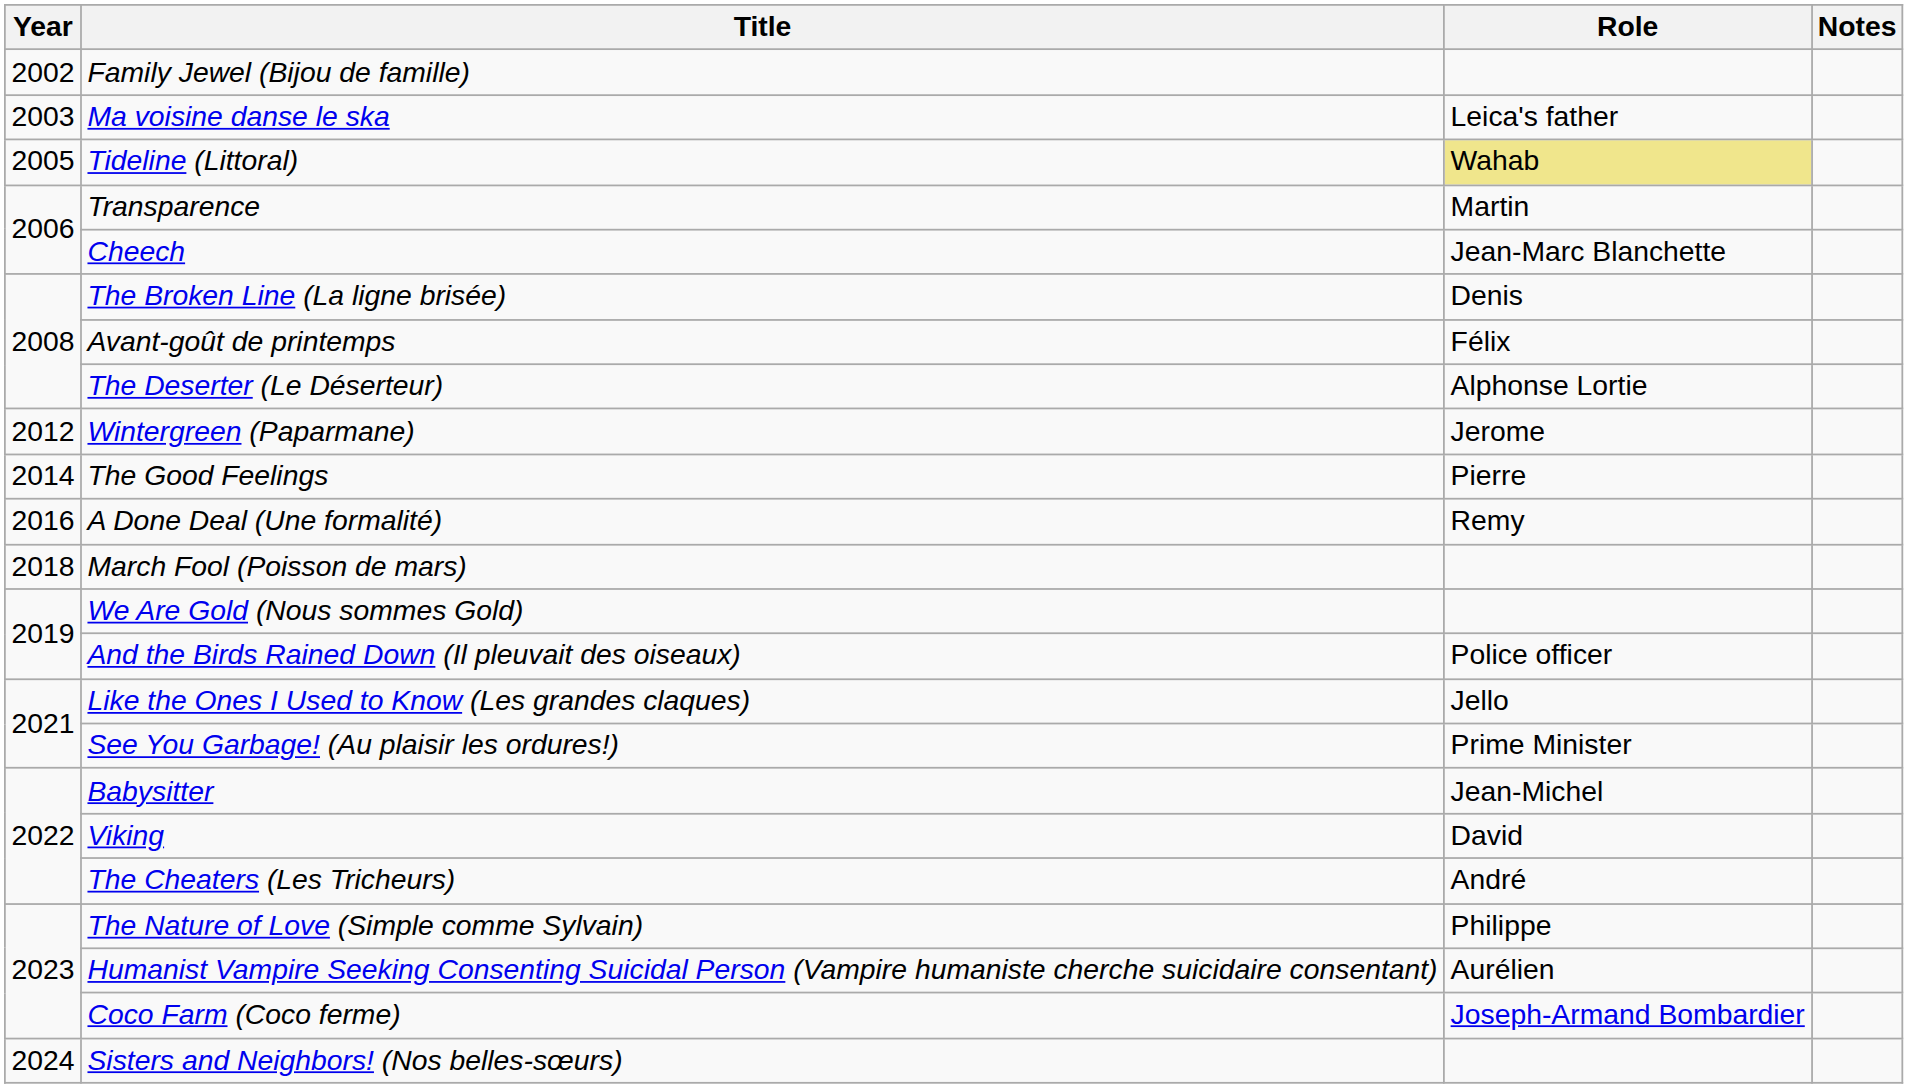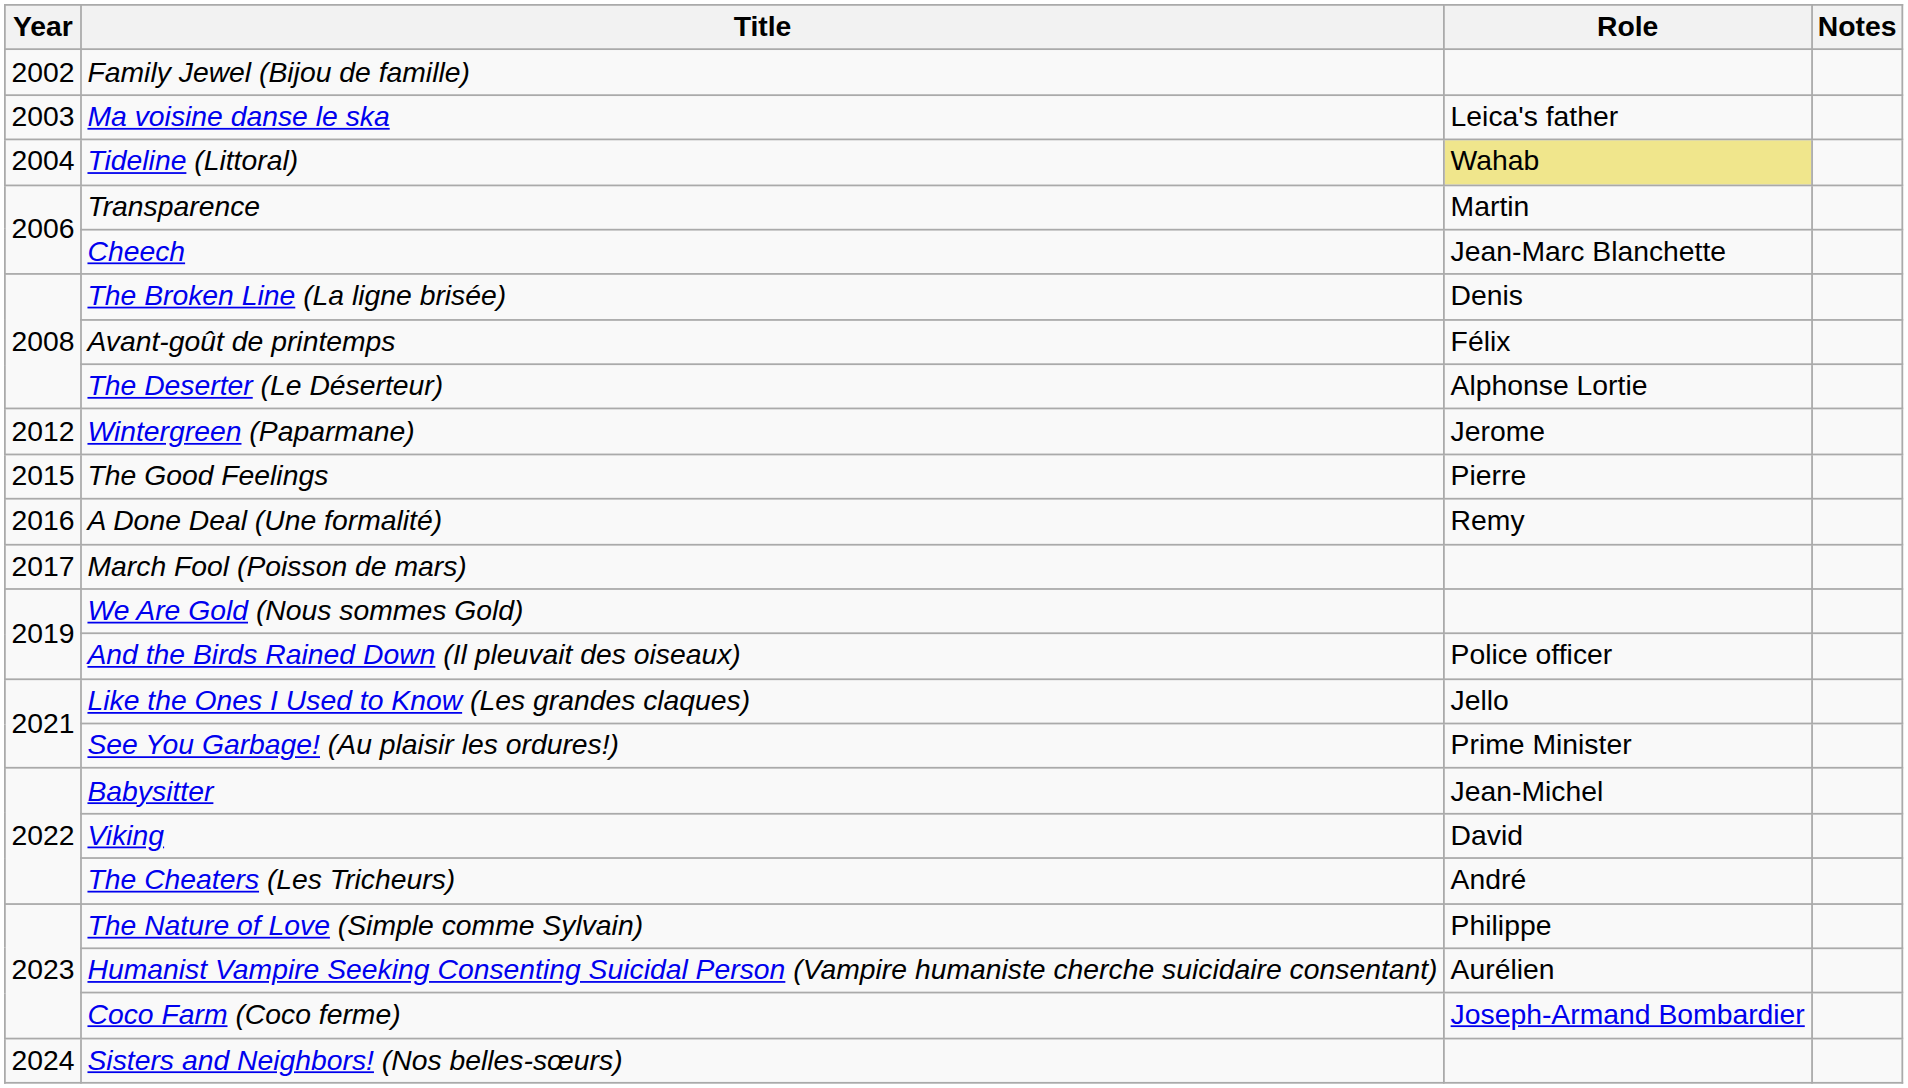Tideline (Littoral) | Year: 2005 -> 2004
The Good Feelings | Year: 2014 -> 2015
March Fool (Poisson de mars) | Year: 2018 -> 2017
